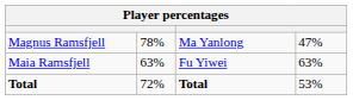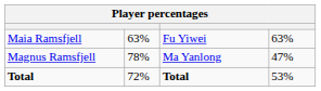rows swapped: Maia Ramsfjell <-> Magnus Ramsfjell
